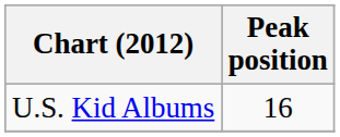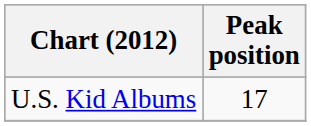U.S. Kid Albums | Peak position: 16 -> 17
